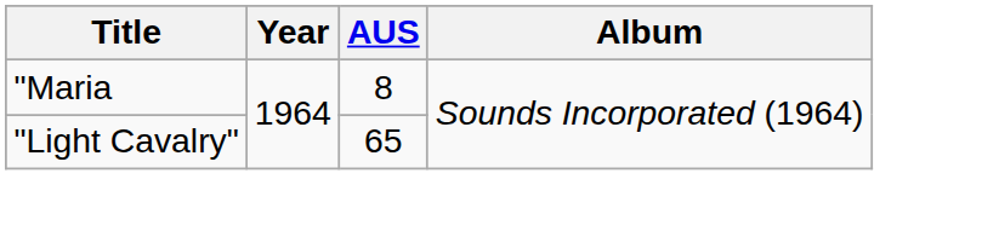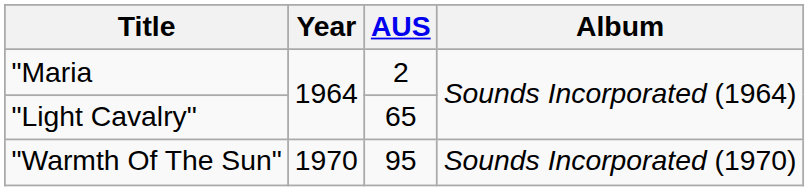"Maria | AUS: 8 -> 2
+ row: "Warmth Of The Sun" | 1970 | 95 | Sounds Incorporated (1970)
